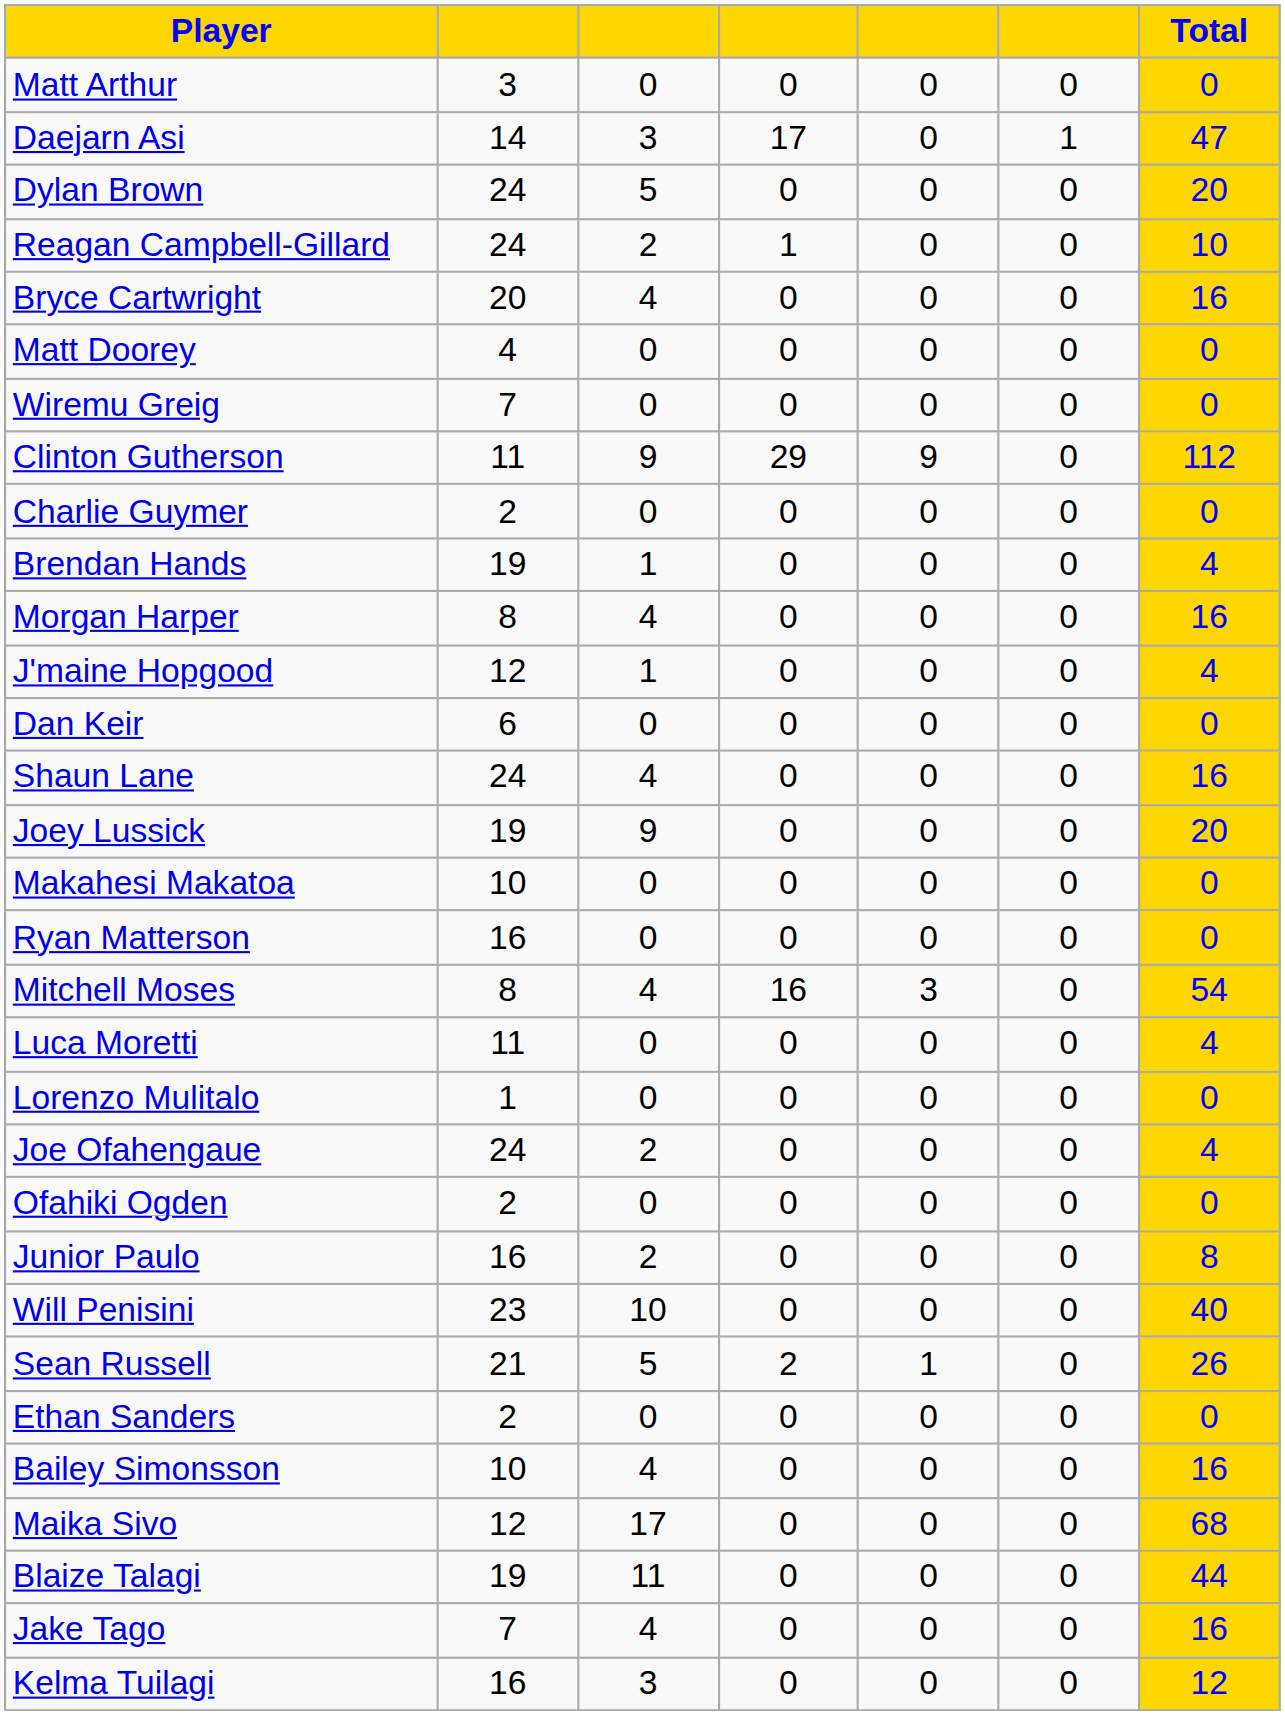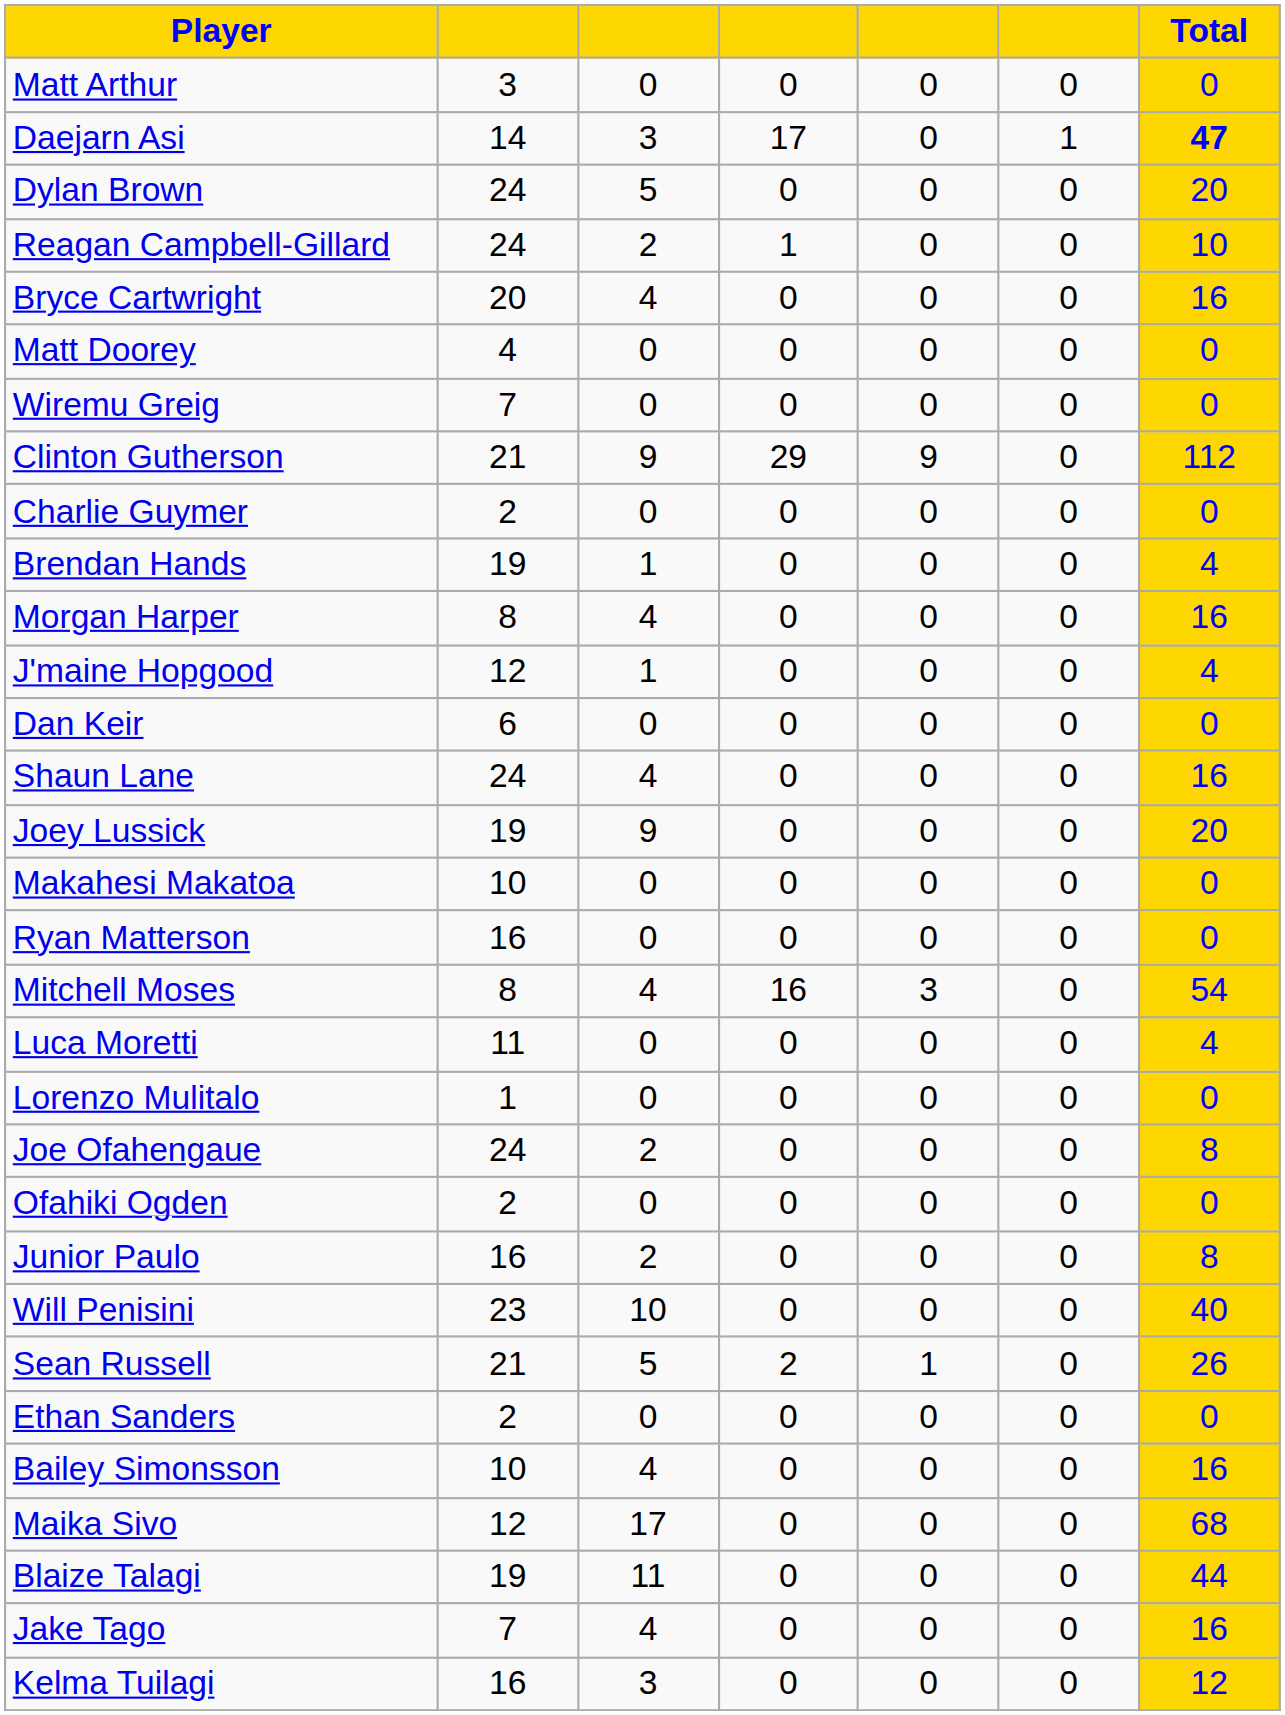Daejarn Asi | Total: normal -> bold
Clinton Gutherson | column 2: 11 -> 21
Joe Ofahengaue | Total: 4 -> 8
